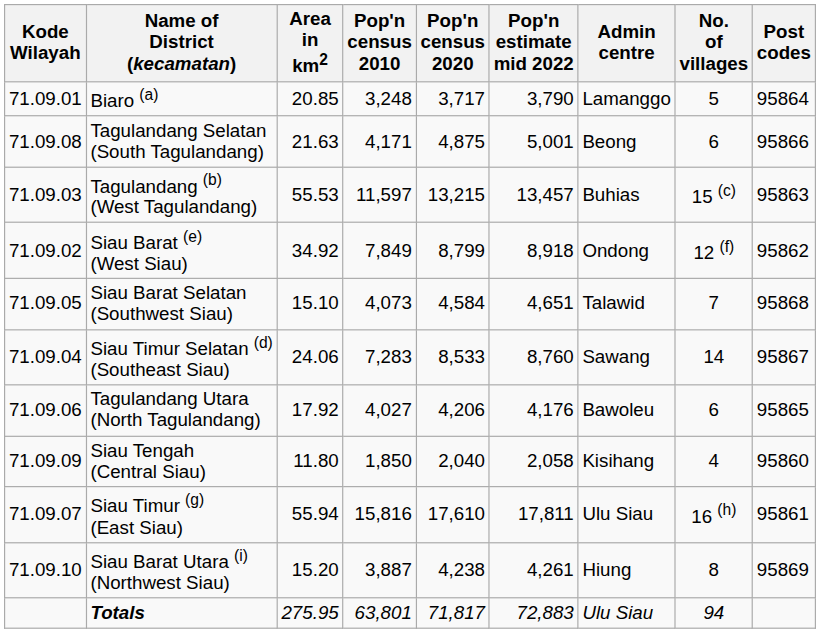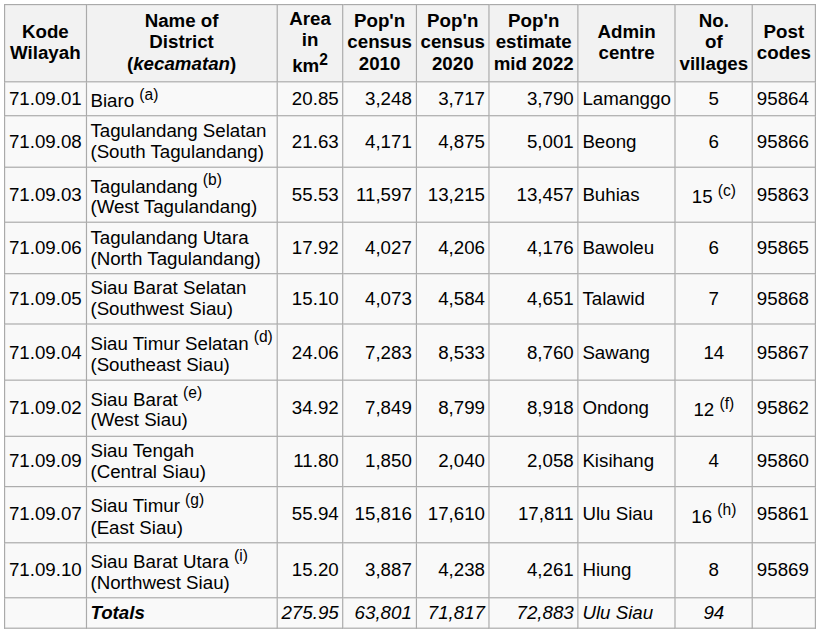rows swapped: Tagulandang Utara (North Tagulandang) <-> Siau Barat (e) (West Siau)
